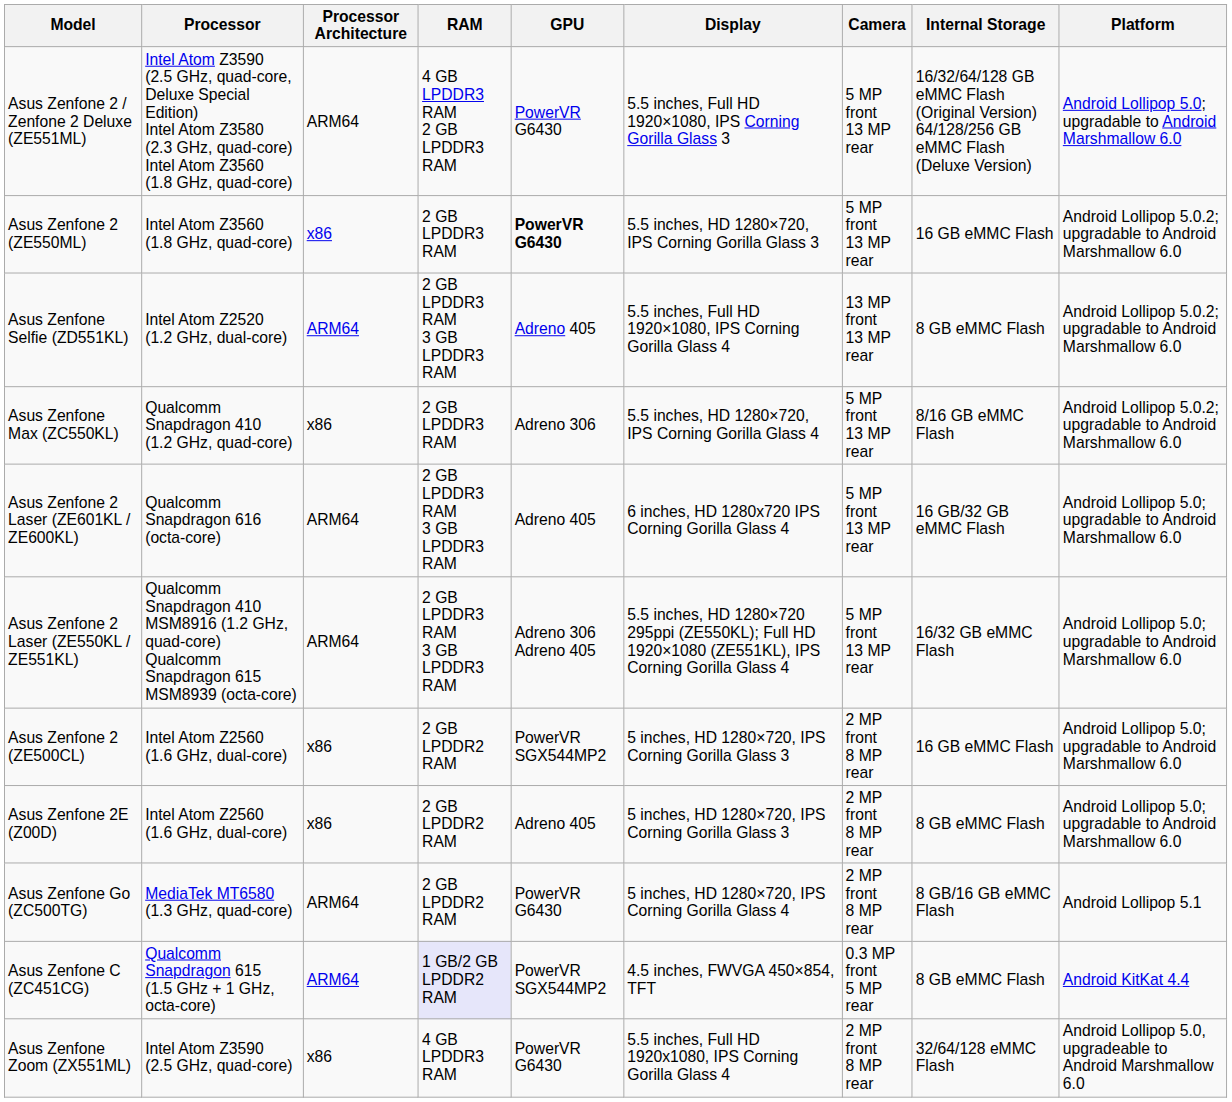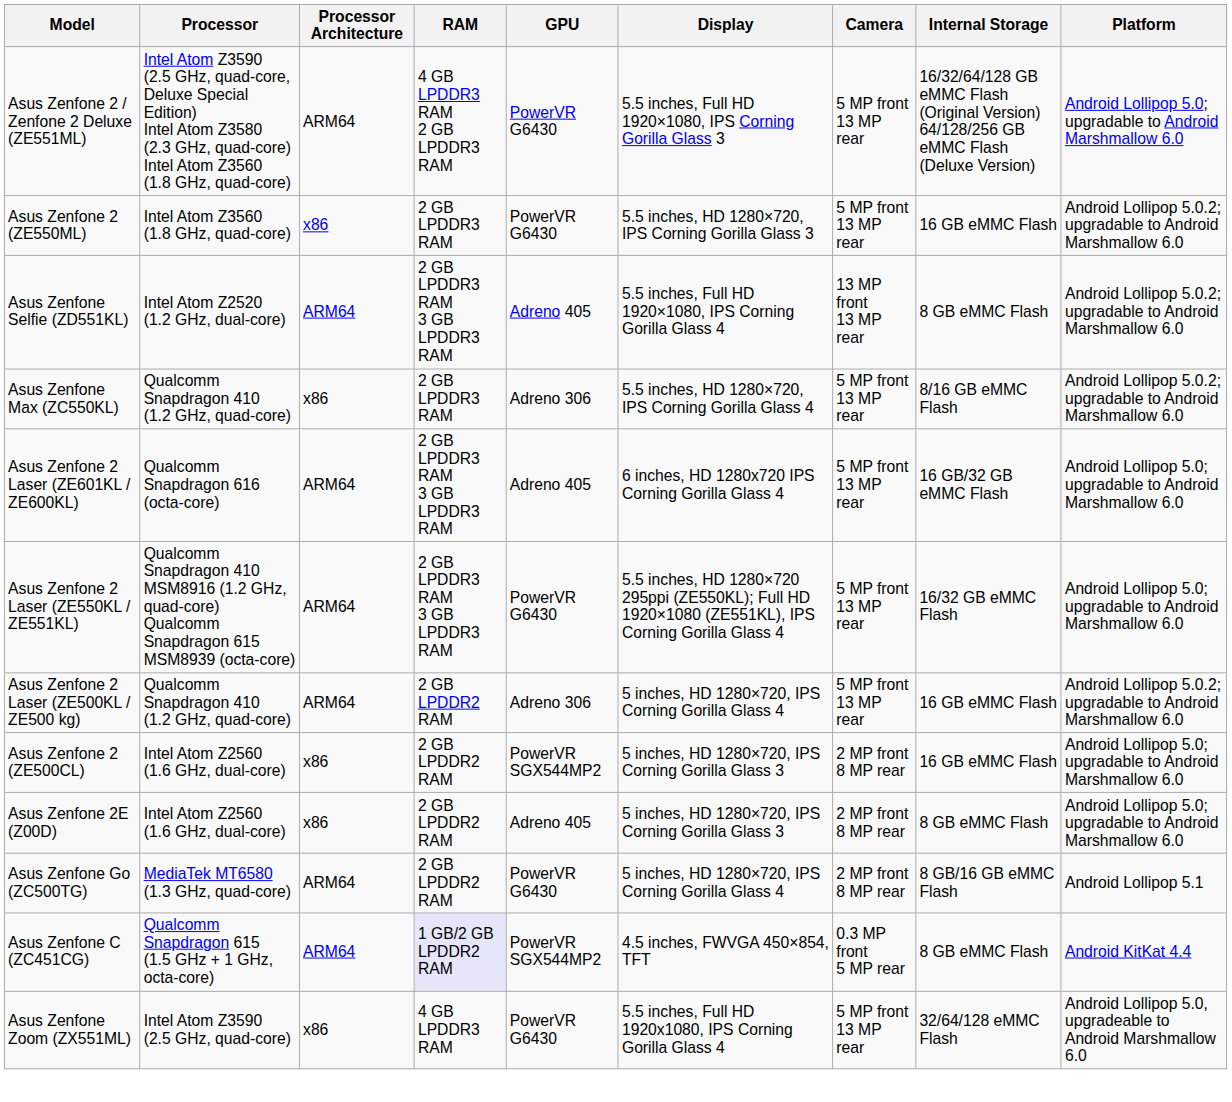Asus Zenfone 2 (ZE550ML) | GPU: bold -> normal
Asus Zenfone 2 Laser (ZE550KL / ZE551KL) | GPU: Adreno 306 Adreno 405 -> PowerVR G6430
+ row: Asus Zenfone 2 Laser (ZE500KL / ZE500 kg) | Qualcomm Snapdragon 410 (1.2 GHz, quad-core) | ARM64 | 2 GB LPDDR2 RAM | Adreno 306 | 5 inches, HD 1280×720, IPS Corning Gorilla Glass 4 | 5 MP front 13 MP rear | 16 GB eMMC Flash | Android Lollipop 5.0.2; upgradable to Android Marshmallow 6.0
Asus Zenfone Zoom (ZX551ML) | Camera: 2 MP front 8 MP rear -> 5 MP front 13 MP rear
